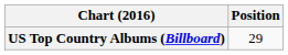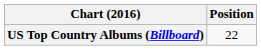US Top Country Albums (Billboard) | Position: 29 -> 22
